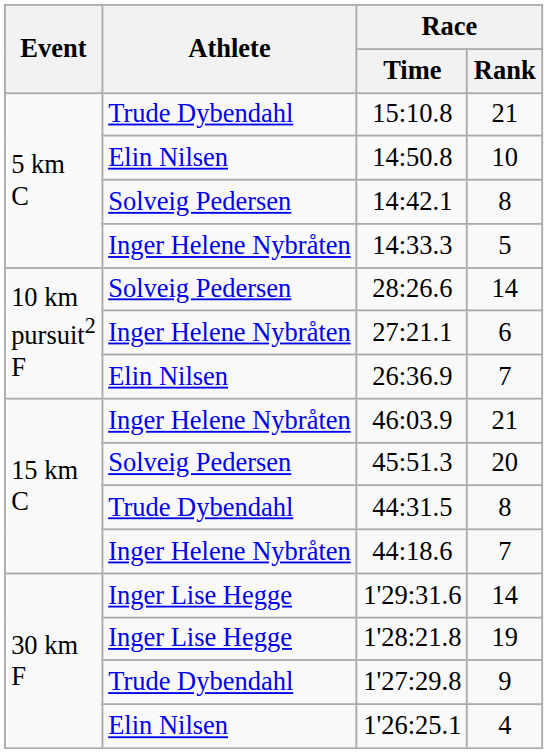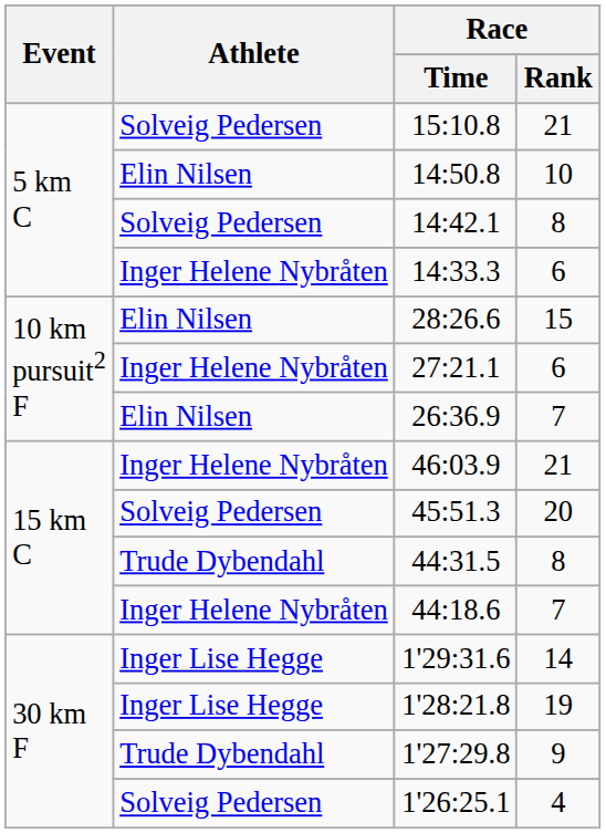15:10.8 | Athlete: Trude Dybendahl -> Solveig Pedersen
14:33.3 | Race / Rank: 5 -> 6
28:26.6 | Athlete: Solveig Pedersen -> Elin Nilsen
28:26.6 | Race / Rank: 14 -> 15
1'26:25.1 | Athlete: Elin Nilsen -> Solveig Pedersen
